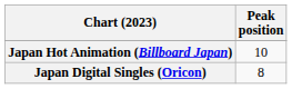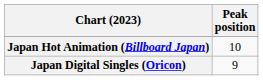Japan Digital Singles (Oricon) | Peak position: 8 -> 9
